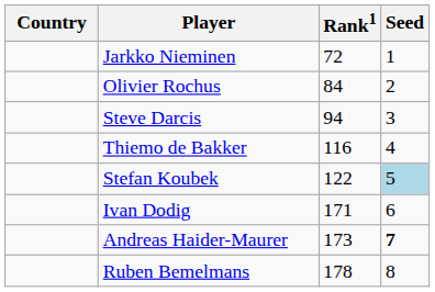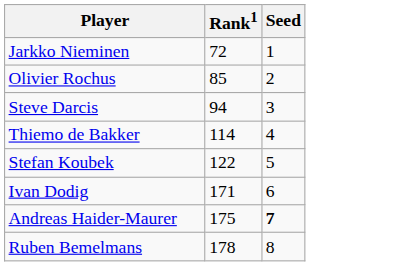- column: Country
Olivier Rochus | Rank1: 84 -> 85
Thiemo de Bakker | Rank1: 116 -> 114
Stefan Koubek | Seed: lightblue background -> no background
Andreas Haider-Maurer | Rank1: 173 -> 175
